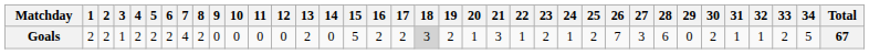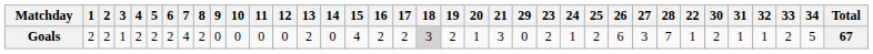columns swapped: 22 <-> 29
Goals | 15: 5 -> 4
Goals | 26: 7 -> 6
Goals | 28: 6 -> 7
